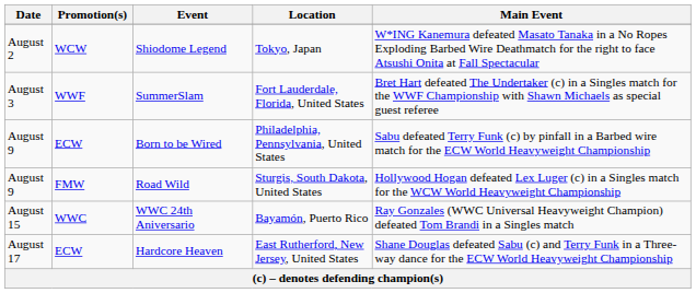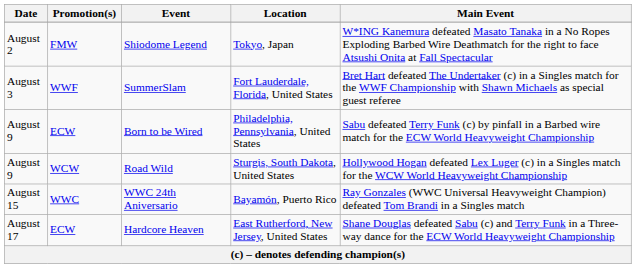Shiodome Legend | Promotion(s): WCW -> FMW
Road Wild | Promotion(s): FMW -> WCW
